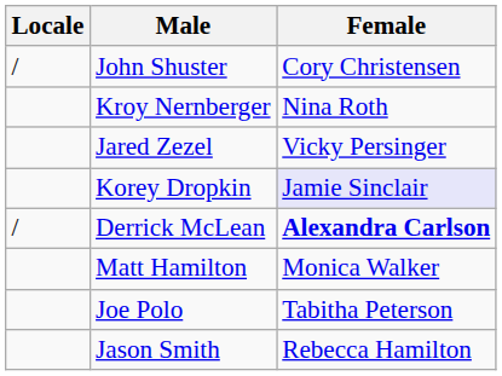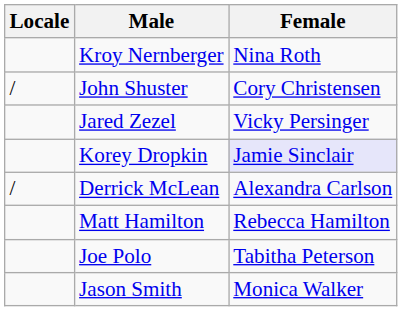rows swapped: John Shuster <-> Kroy Nernberger
Derrick McLean | Female: bold -> normal
Matt Hamilton | Female: Monica Walker -> Rebecca Hamilton
Jason Smith | Female: Rebecca Hamilton -> Monica Walker
